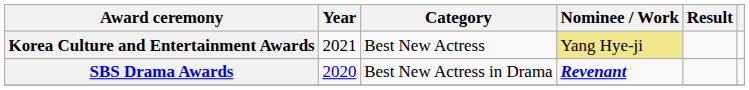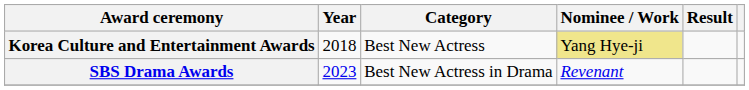Korea Culture and Entertainment Awards | Year: 2021 -> 2018
SBS Drama Awards | Year: 2020 -> 2023
SBS Drama Awards | Nominee / Work: bold -> normal
